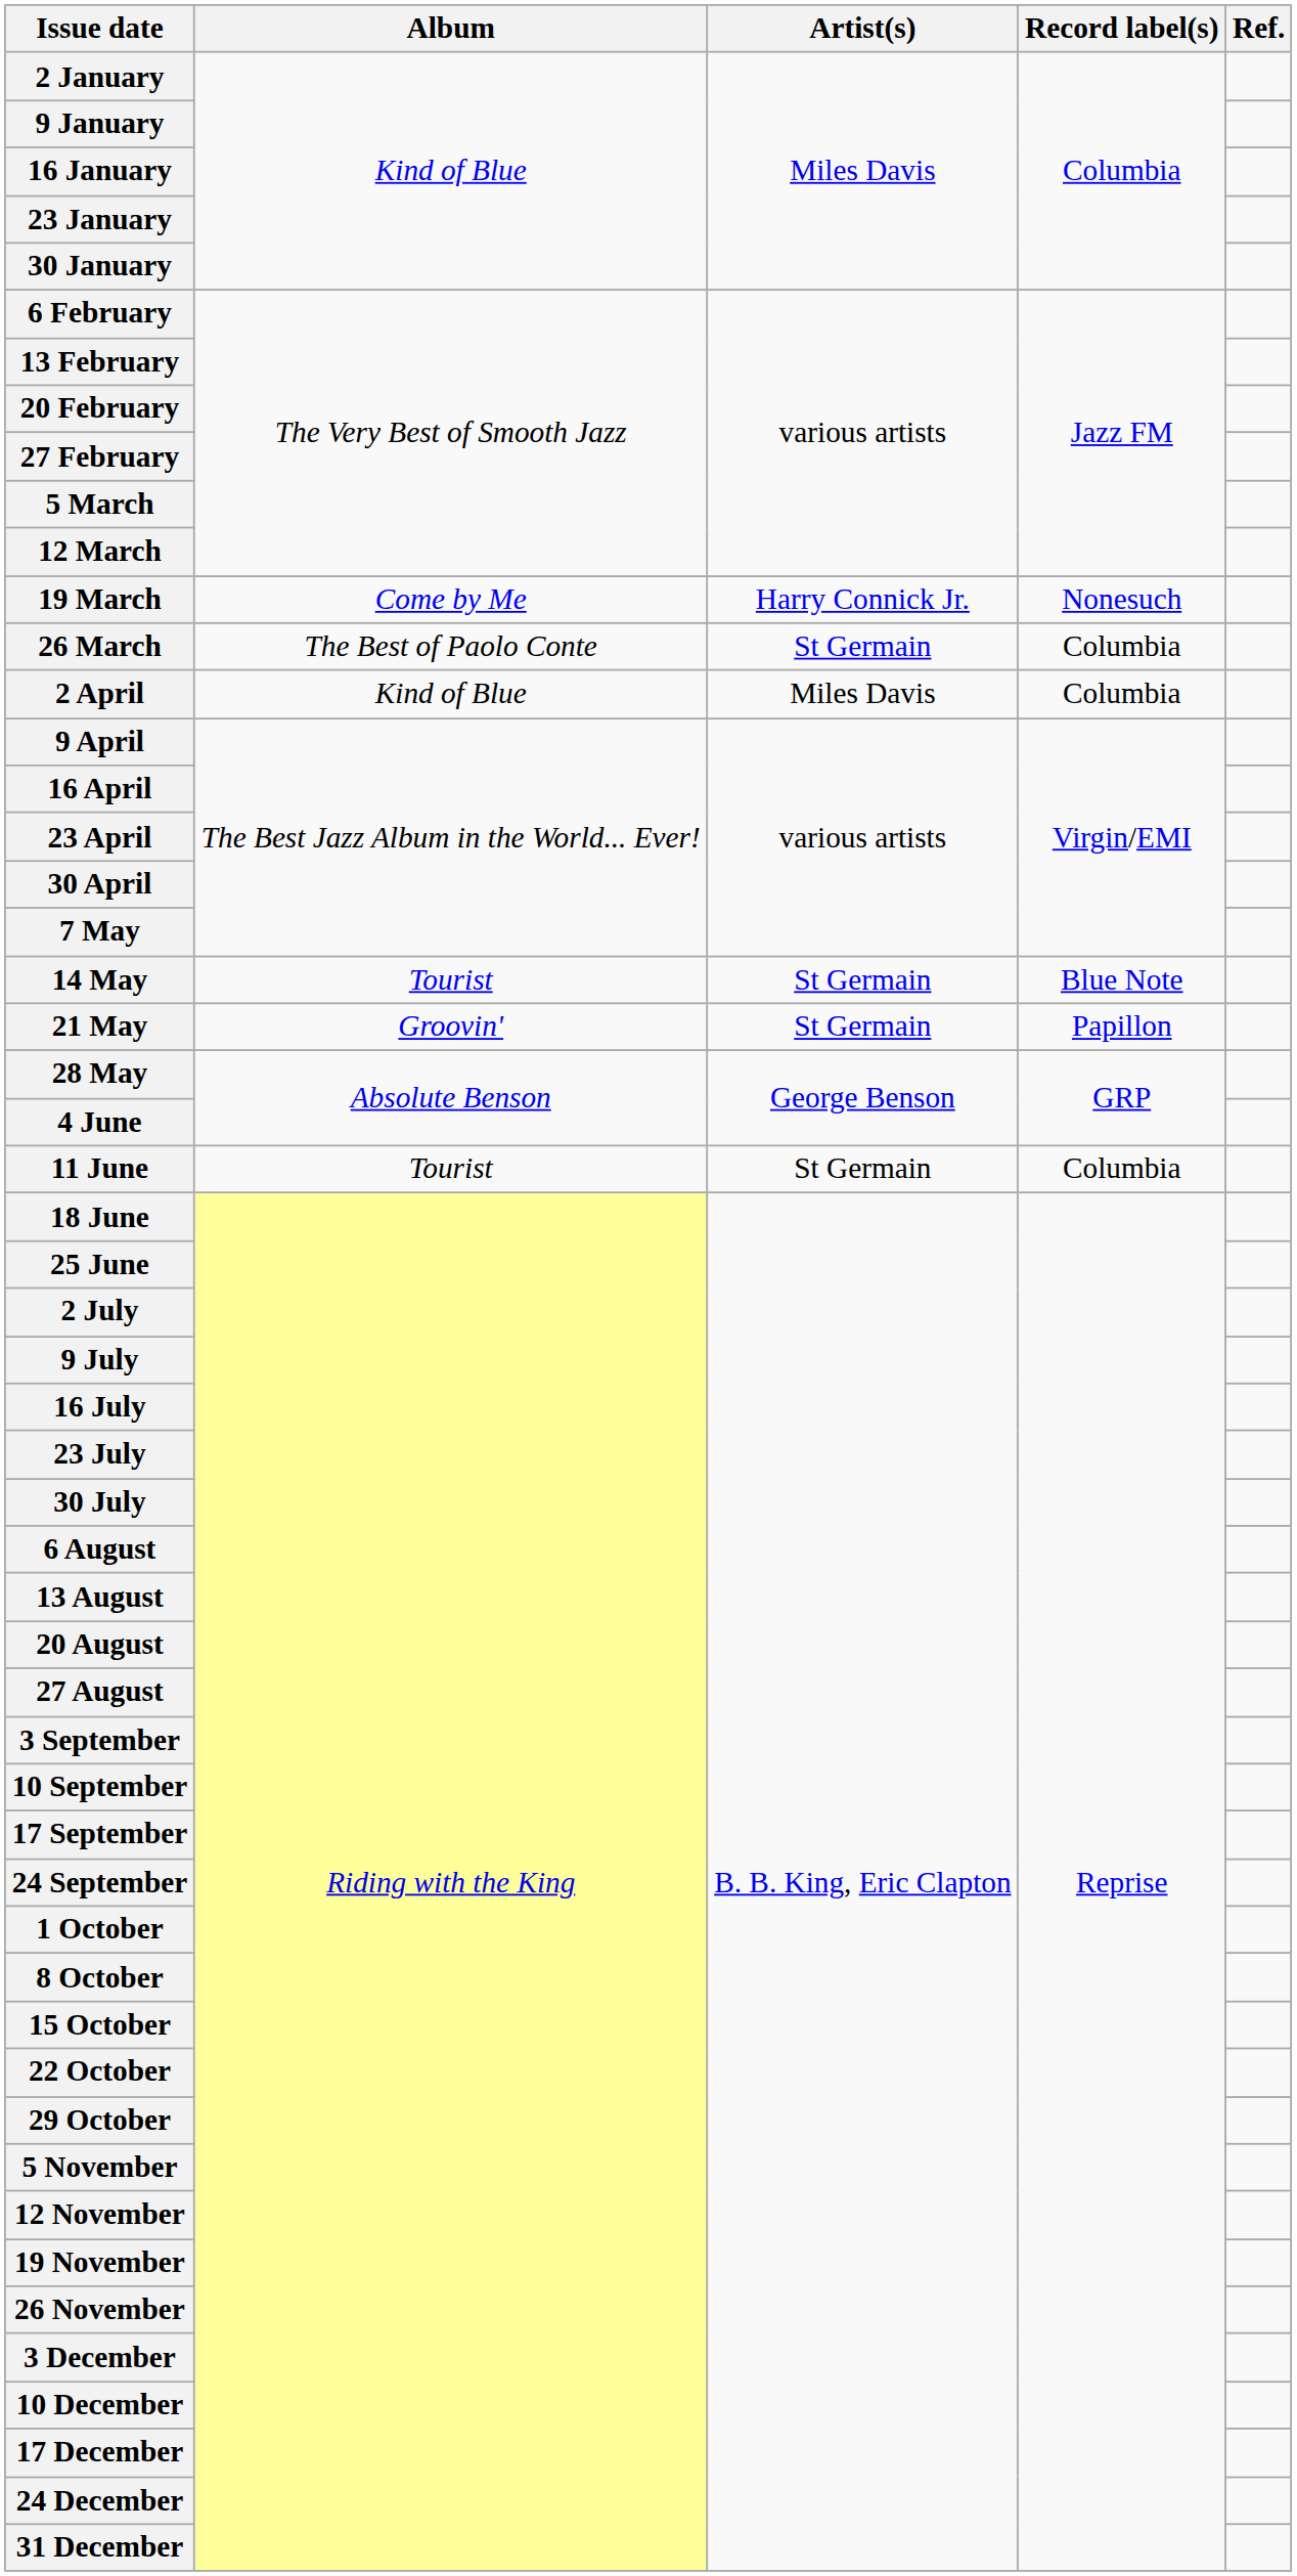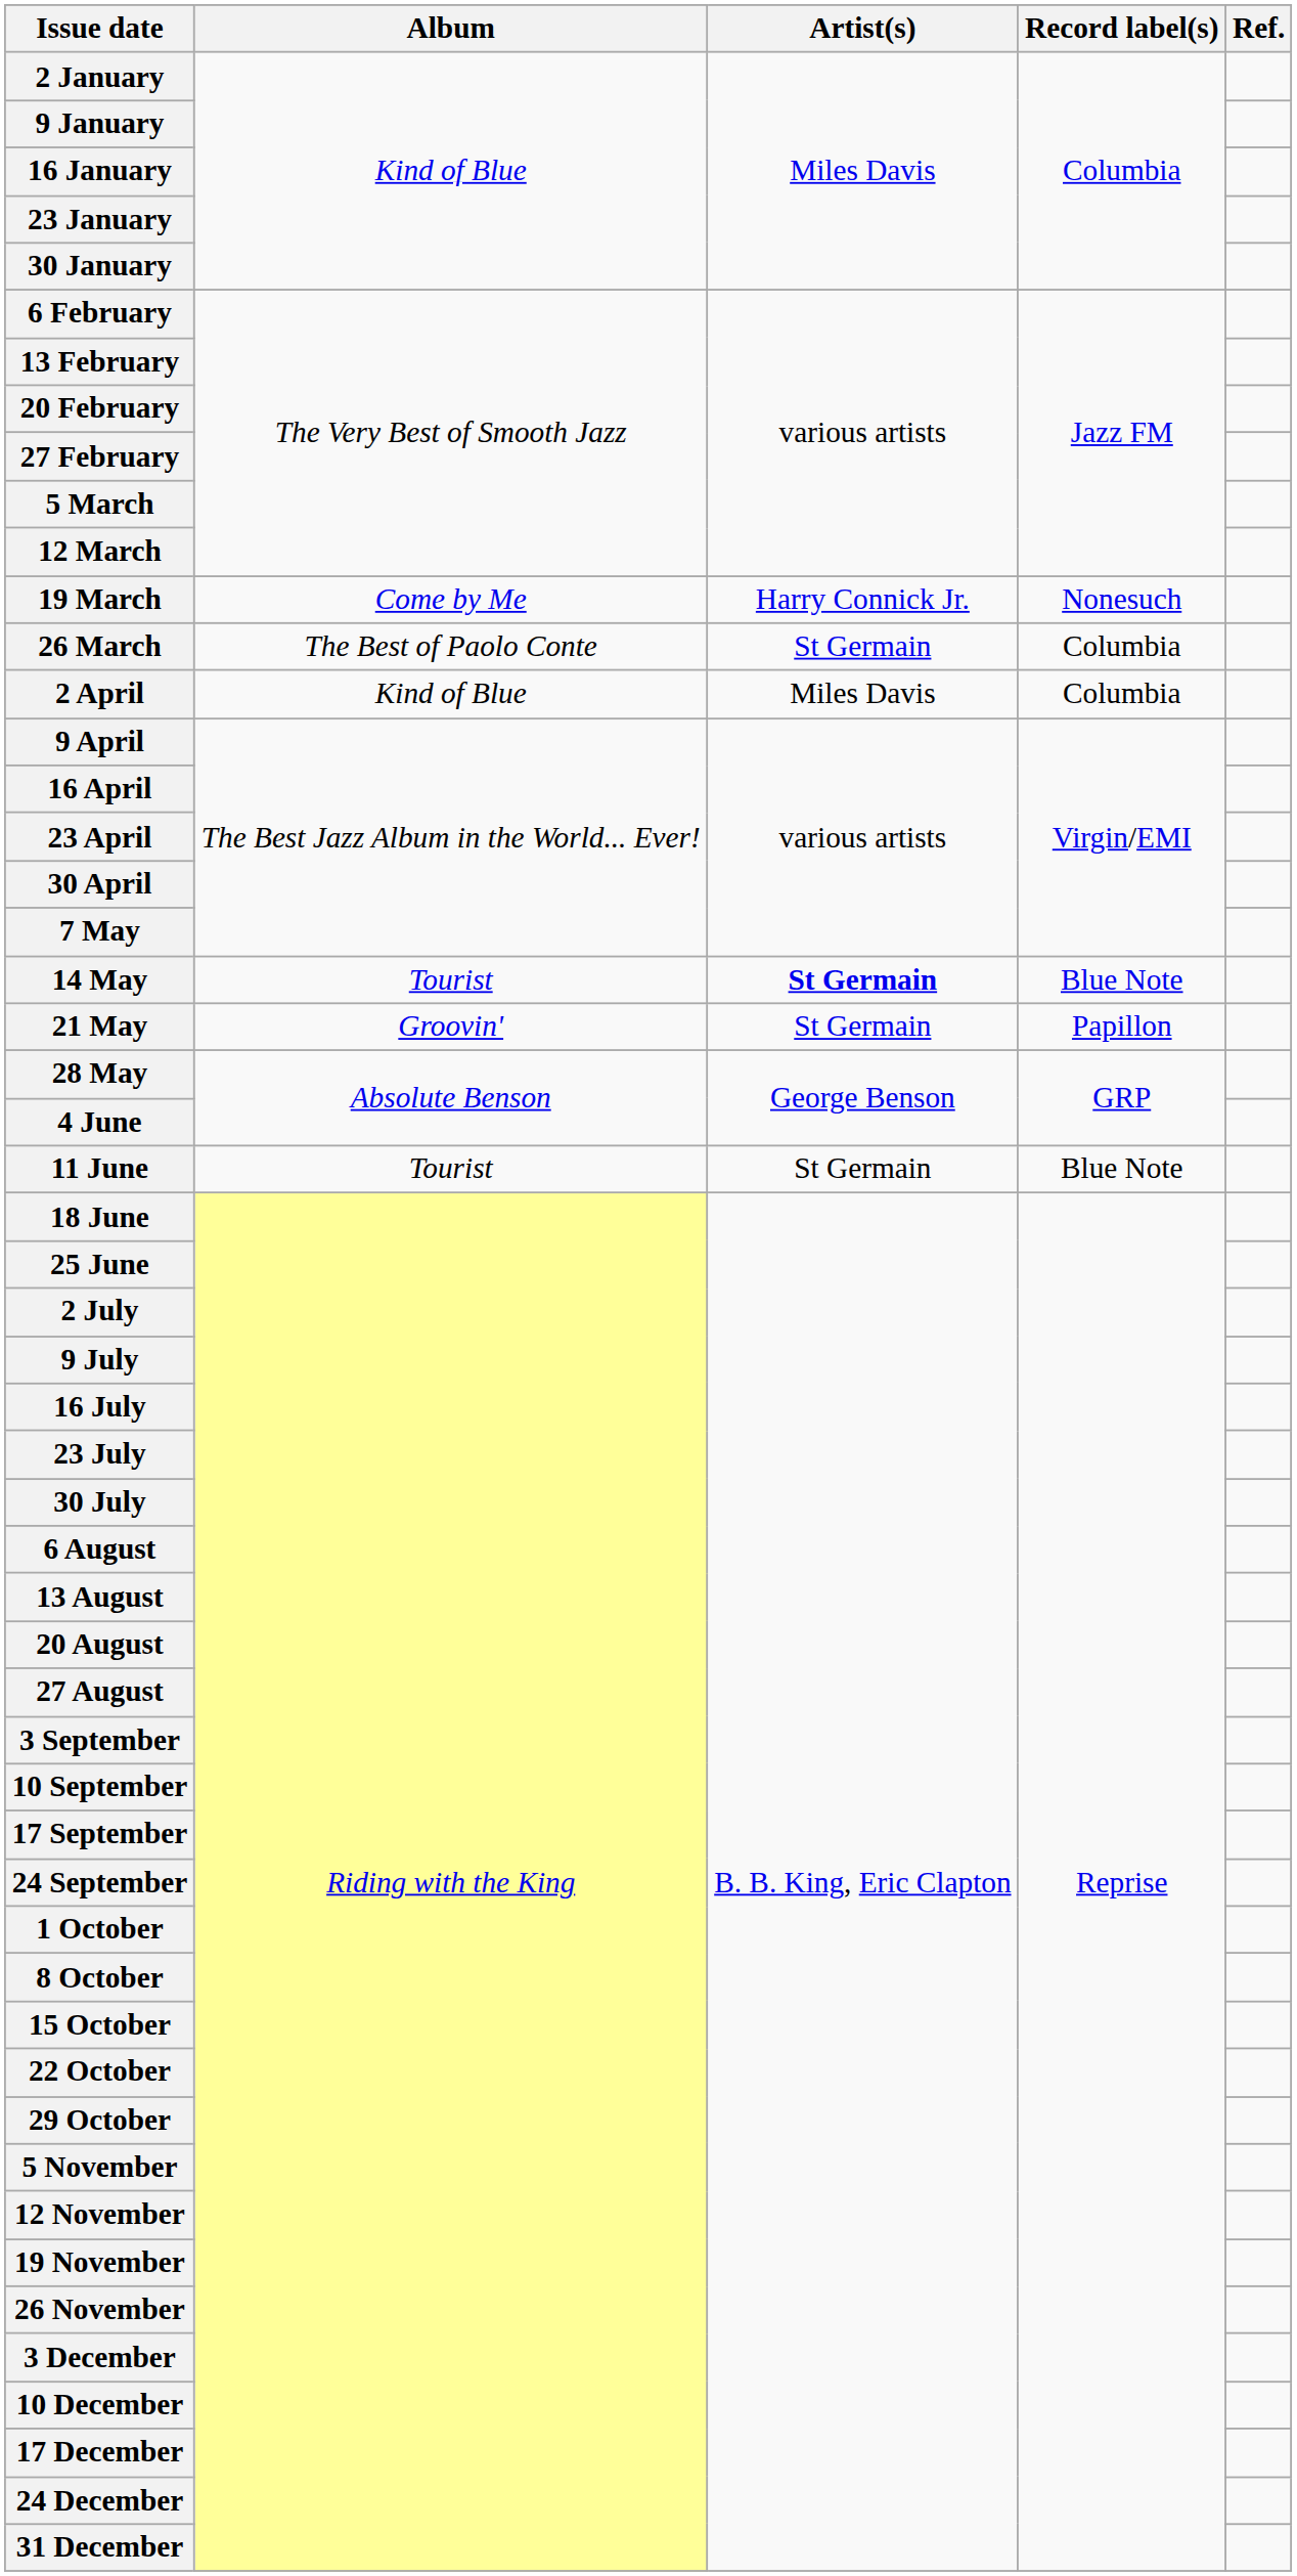14 May | Artist(s): normal -> bold
11 June | Record label(s): Columbia -> Blue Note
